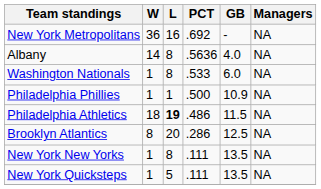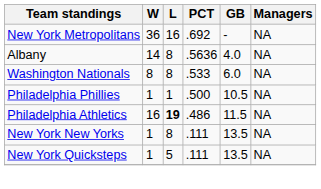Washington Nationals | W: 1 -> 8
Philadelphia Phillies | GB: 10.9 -> 10.5
Philadelphia Athletics | W: 18 -> 16
- row: Brooklyn Atlantics | 8 | 20 | .286 | 12.5 | NA
